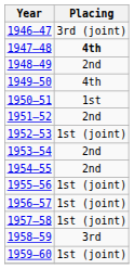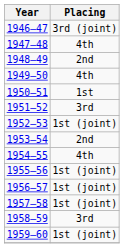1947–48 | Placing: bold -> normal
1951–52 | Placing: 2nd -> 3rd
1954–55 | Placing: 2nd -> 4th
